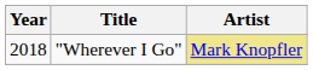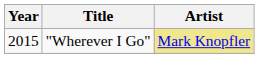"Wherever I Go" | Year: 2018 -> 2015
